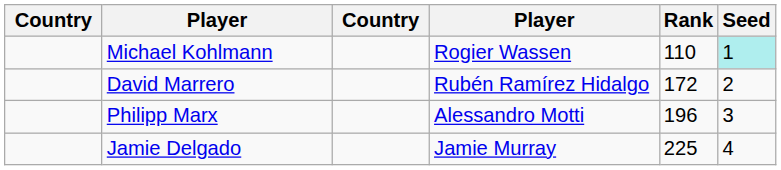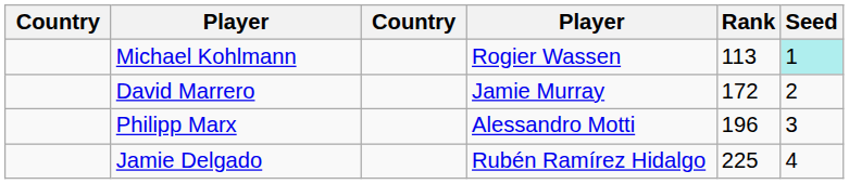Michael Kohlmann | Rank: 110 -> 113
David Marrero | column 4: Rubén Ramírez Hidalgo -> Jamie Murray
Jamie Delgado | column 4: Jamie Murray -> Rubén Ramírez Hidalgo
